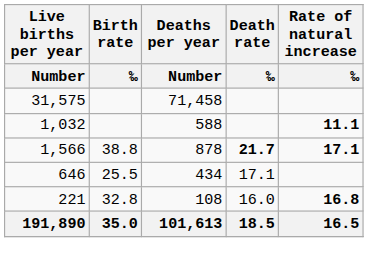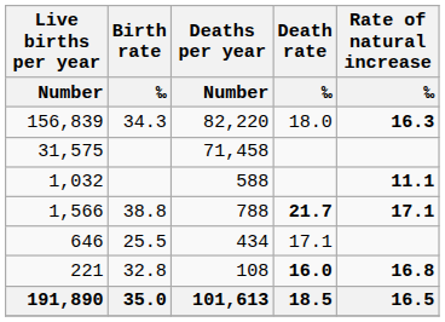+ row: 156,839 | 34.3 | 82,220 | 18.0 | 16.3
1,566 | Deaths per year / Number: 878 -> 788
221 | Death rate / ‰: normal -> bold
